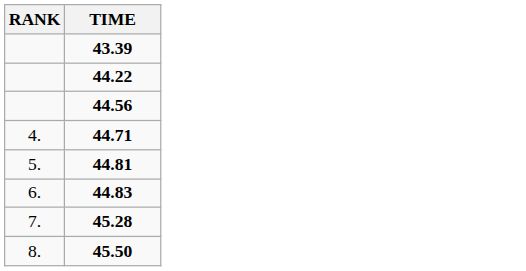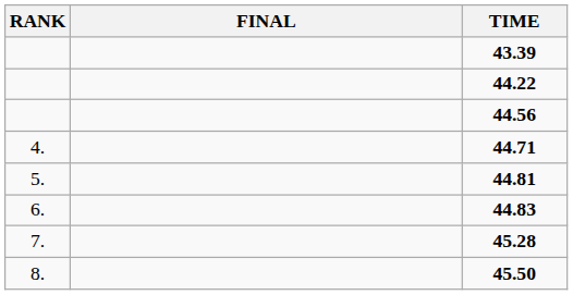+ column: FINAL
